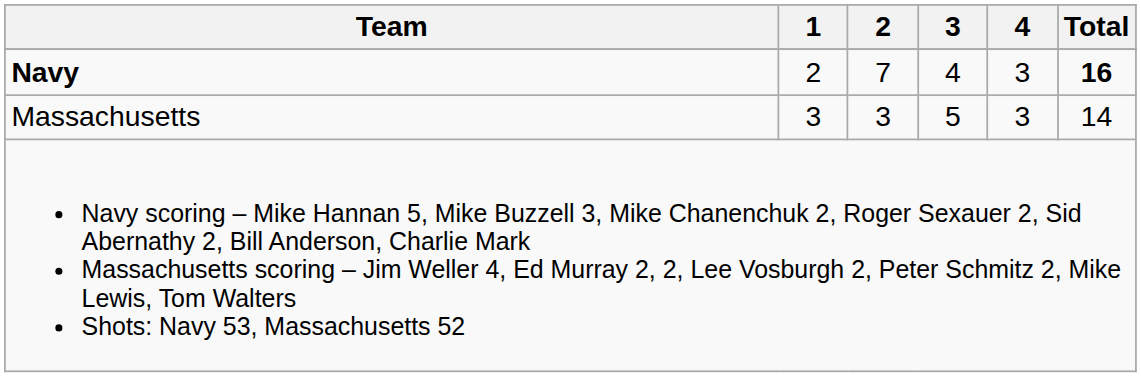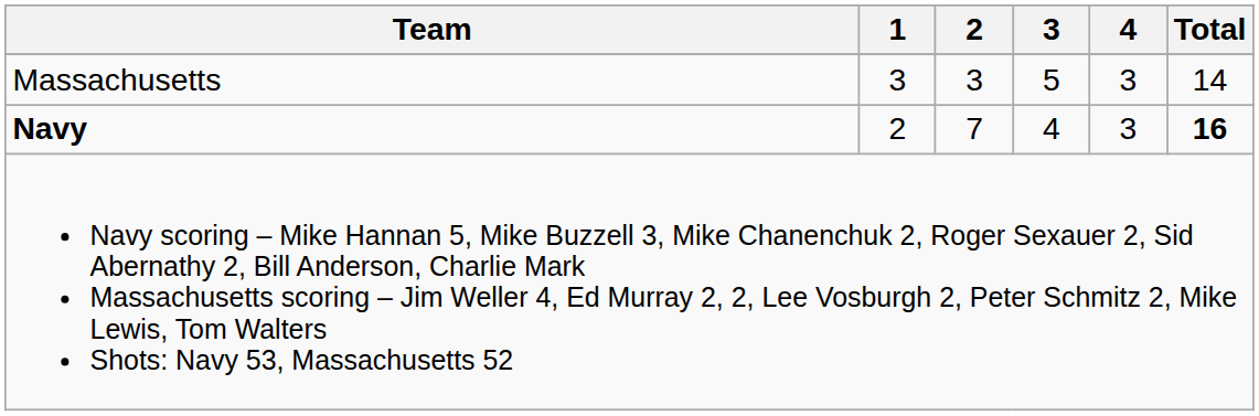rows swapped: Navy <-> Massachusetts
